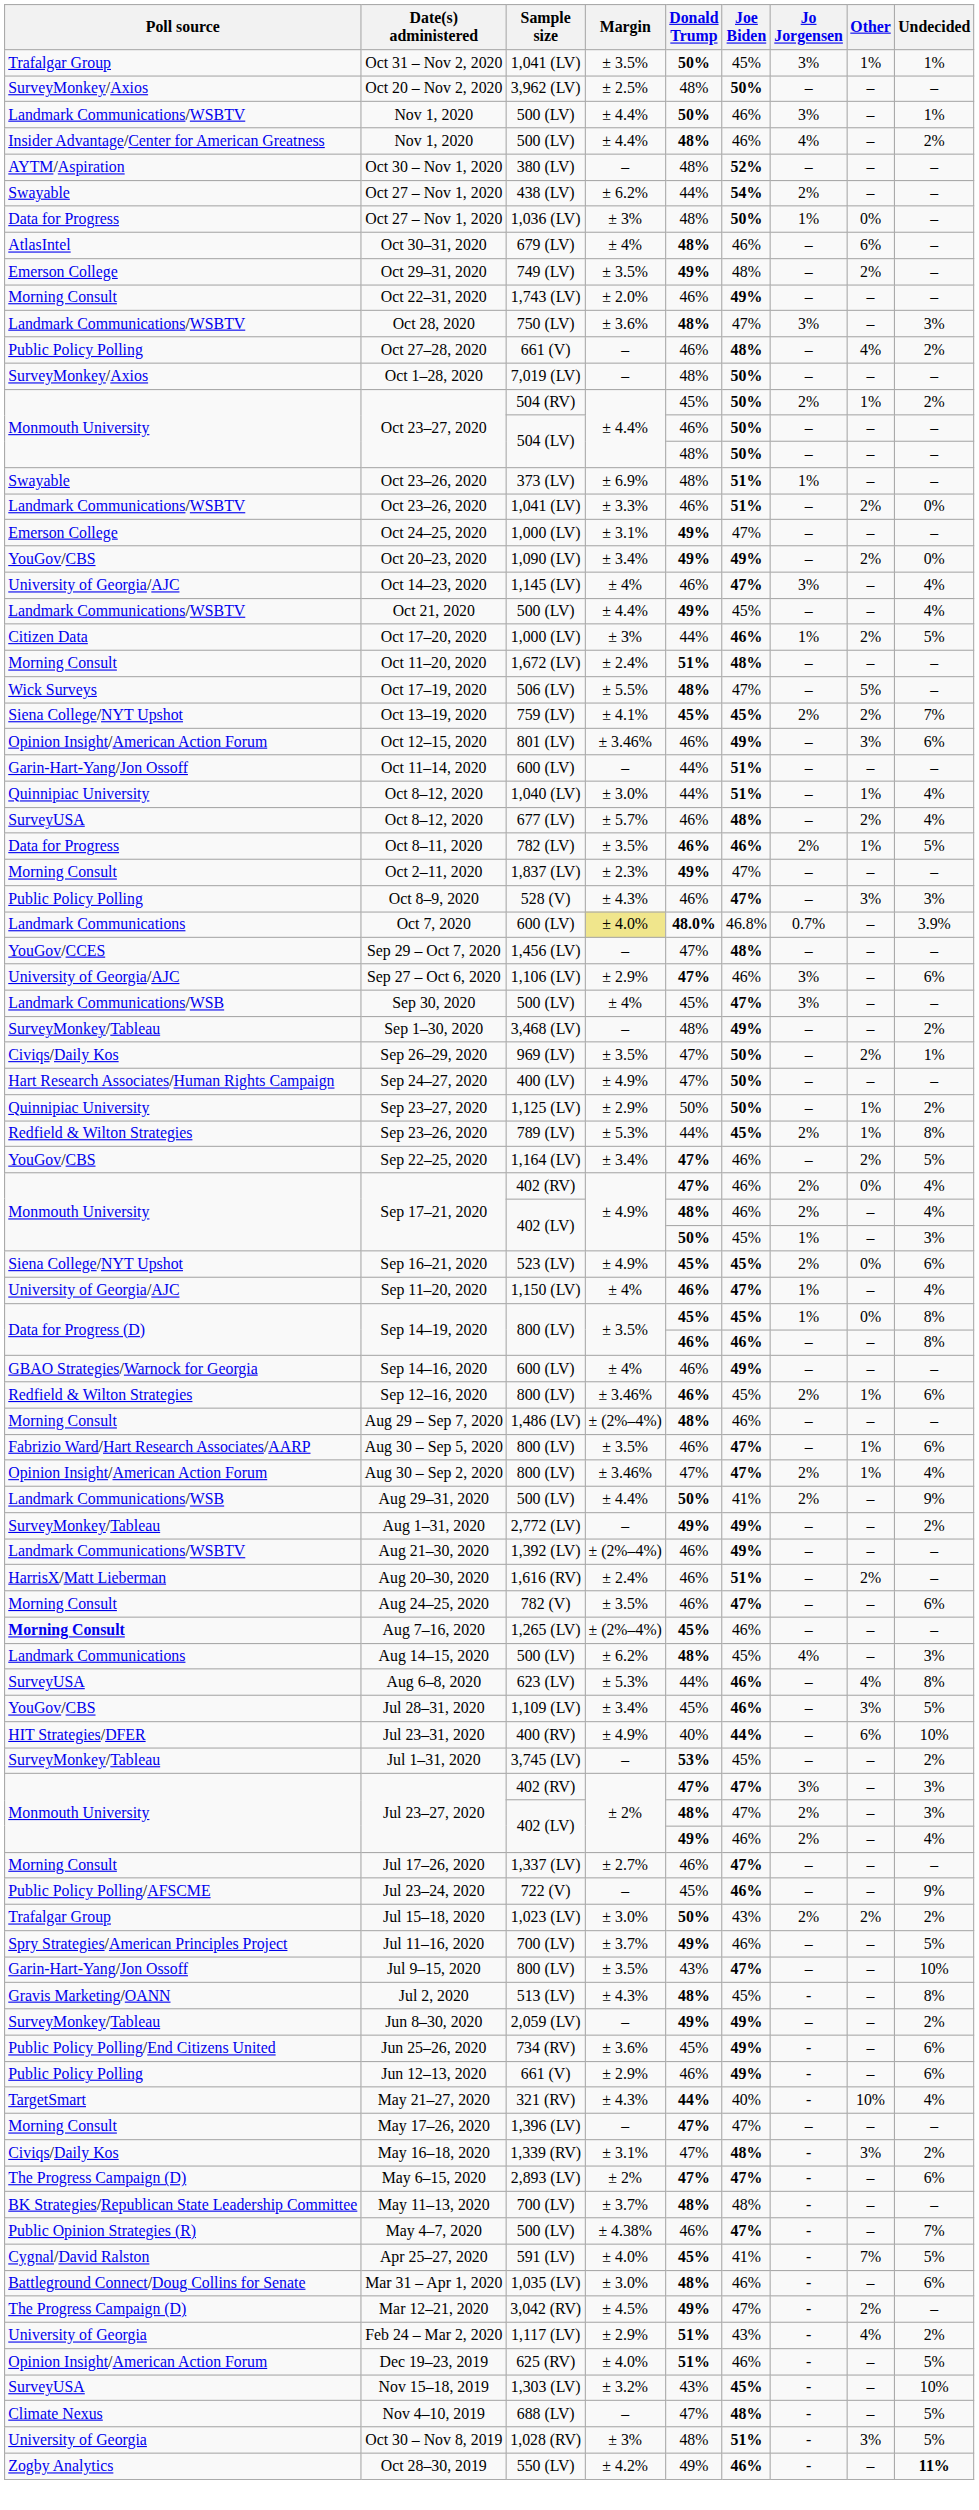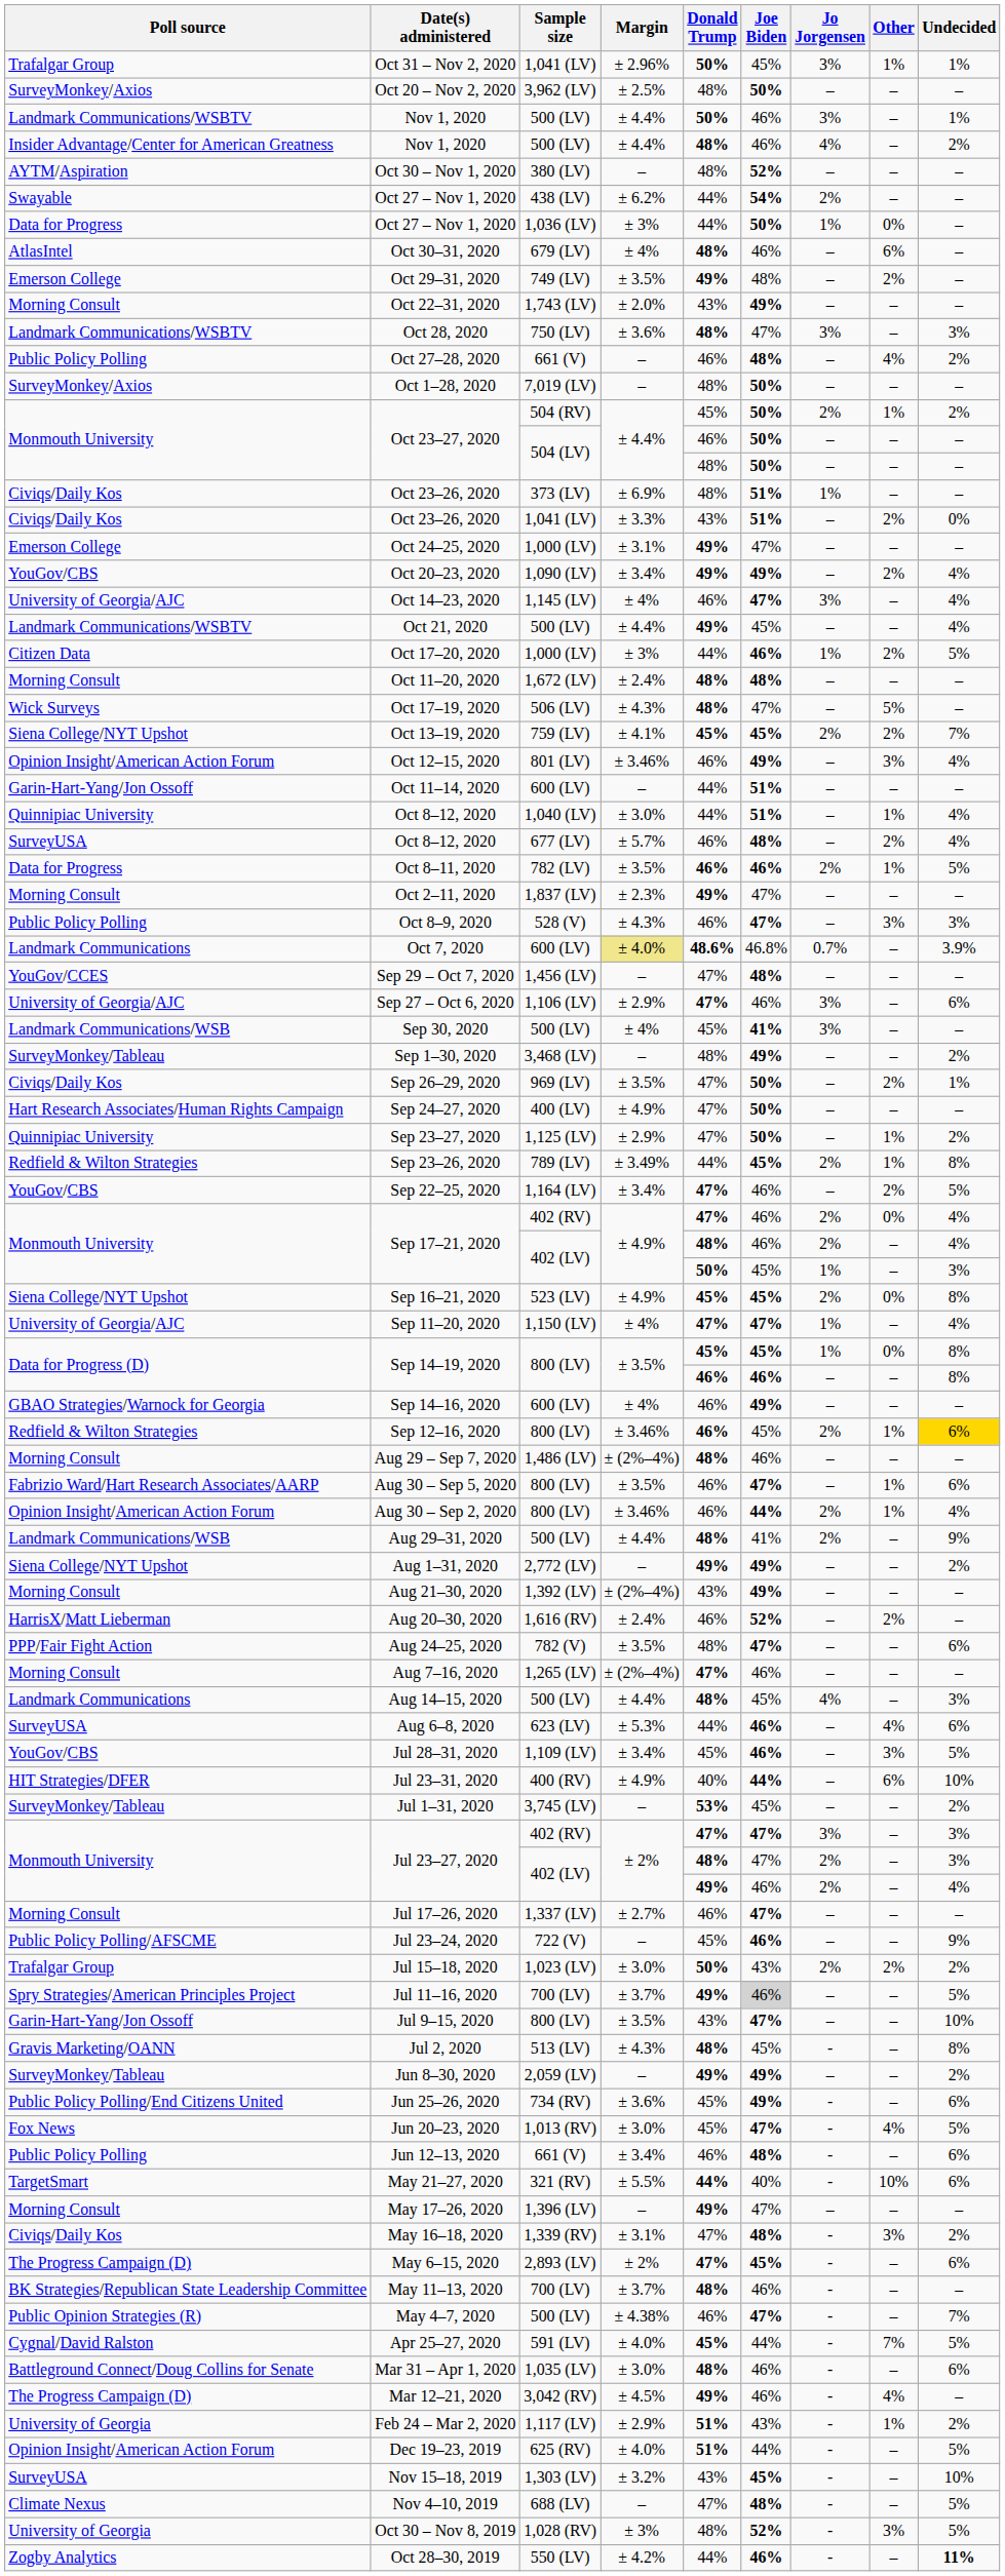Oct 31 – Nov 2, 2020 | Margin: ± 3.5% -> ± 2.96%
Oct 27 – Nov 1, 2020 / 1,036 (LV) | Donald Trump: 48% -> 44%
Oct 22–31, 2020 | Donald Trump: 46% -> 43%
Oct 23–26, 2020 / 373 (LV) | Poll source: Swayable -> Civiqs/Daily Kos
Oct 23–26, 2020 / 1,041 (LV) | Poll source: Landmark Communications/WSBTV -> Civiqs/Daily Kos
Oct 23–26, 2020 / 1,041 (LV) | Donald Trump: 46% -> 43%
Oct 20–23, 2020 | Undecided: 0% -> 4%
Oct 11–20, 2020 | Donald Trump: 51% -> 48%
Oct 17–19, 2020 | Margin: ± 5.5% -> ± 4.3%
Oct 12–15, 2020 | Undecided: 6% -> 4%
Oct 7, 2020 | Donald Trump: 48.0% -> 48.6%
Sep 30, 2020 | Joe Biden: 47% -> 41%
Sep 23–27, 2020 | Donald Trump: 50% -> 47%
Sep 23–26, 2020 | Margin: ± 5.3% -> ± 3.49%
Sep 16–21, 2020 | Undecided: 6% -> 8%
Sep 11–20, 2020 | Donald Trump: 46% -> 47%
Sep 12–16, 2020 | Undecided: no background -> gold background
Aug 30 – Sep 2, 2020 | Donald Trump: 47% -> 46%
Aug 30 – Sep 2, 2020 | Joe Biden: 47% -> 44%
Aug 29–31, 2020 | Donald Trump: 50% -> 48%
Aug 1–31, 2020 | Poll source: SurveyMonkey/Tableau -> Siena College/NYT Upshot
Aug 21–30, 2020 | Poll source: Landmark Communications/WSBTV -> Morning Consult
Aug 21–30, 2020 | Donald Trump: 46% -> 43%
Aug 20–30, 2020 | Joe Biden: 51% -> 52%
Aug 24–25, 2020 | Poll source: Morning Consult -> PPP/Fair Fight Action
Aug 24–25, 2020 | Donald Trump: 46% -> 48%
Aug 7–16, 2020 | Poll source: bold -> normal
Aug 7–16, 2020 | Donald Trump: 45% -> 47%
Aug 14–15, 2020 | Margin: ± 6.2% -> ± 4.4%
Aug 6–8, 2020 | Undecided: 8% -> 6%
Jul 11–16, 2020 | Joe Biden: no background -> lightgrey background
+ row: Fox News | Jun 20–23, 2020 | 1,013 (RV) | ± 3.0% | 45% | 47% | - | 4% | 5%
Jun 12–13, 2020 | Margin: ± 2.9% -> ± 3.4%
Jun 12–13, 2020 | Joe Biden: 49% -> 48%
May 21–27, 2020 | Margin: ± 4.3% -> ± 5.5%
May 21–27, 2020 | Undecided: 4% -> 6%
May 17–26, 2020 | Donald Trump: 47% -> 49%
May 6–15, 2020 | Joe Biden: 47% -> 45%
May 11–13, 2020 | Joe Biden: 48% -> 46%
Apr 25–27, 2020 | Joe Biden: 41% -> 44%
Mar 12–21, 2020 | Joe Biden: 47% -> 46%
Mar 12–21, 2020 | Other: 2% -> 4%
Feb 24 – Mar 2, 2020 | Other: 4% -> 1%
Dec 19–23, 2019 | Joe Biden: 46% -> 44%
Oct 30 – Nov 8, 2019 | Joe Biden: 51% -> 52%
Oct 28–30, 2019 | Donald Trump: 49% -> 44%
